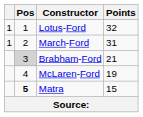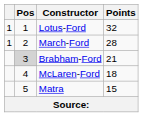March-Ford | Points: 31 -> 28
McLaren-Ford | Points: 19 -> 18
Matra | Pos: bold -> normal
